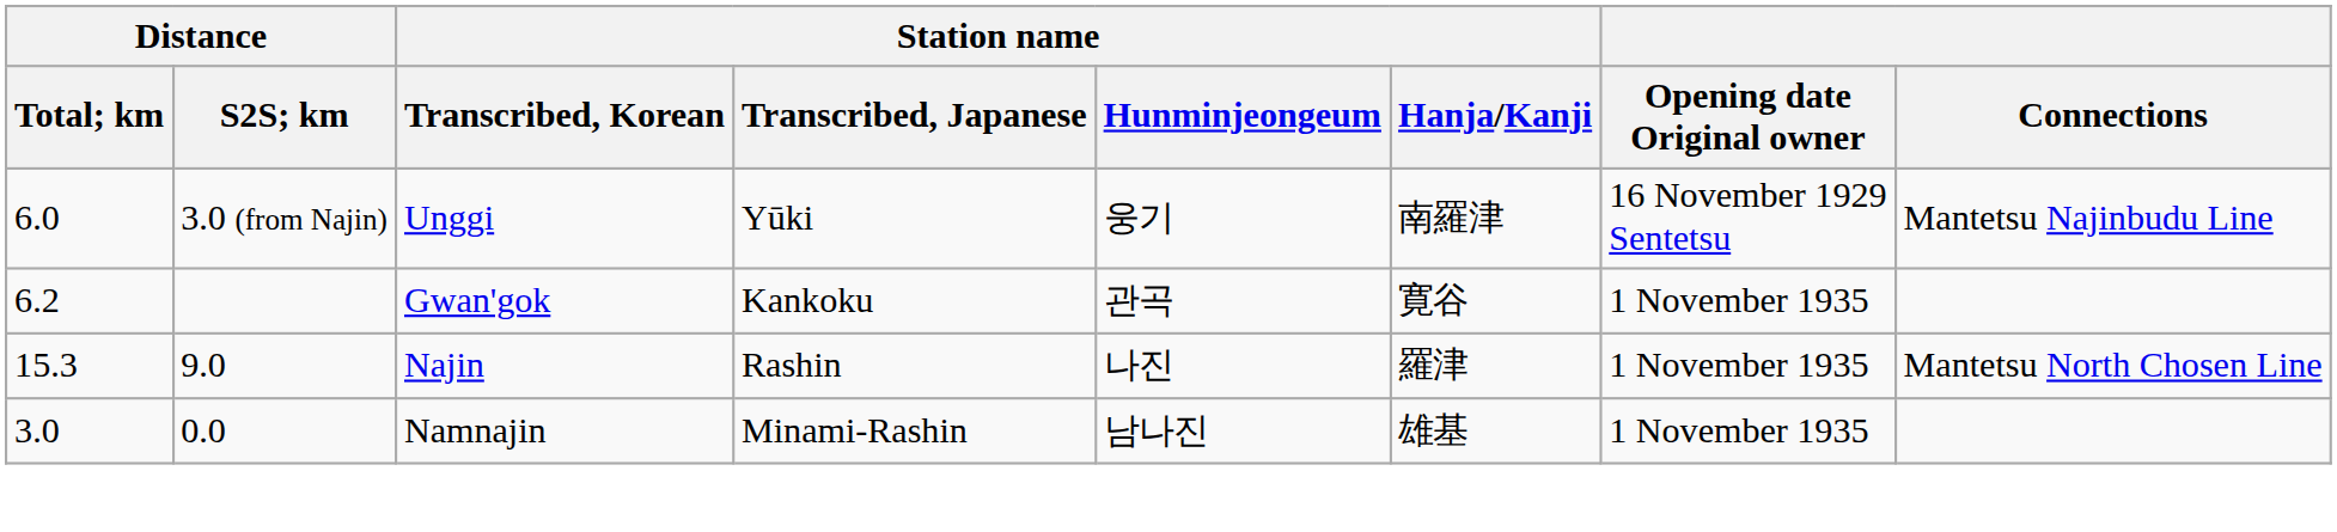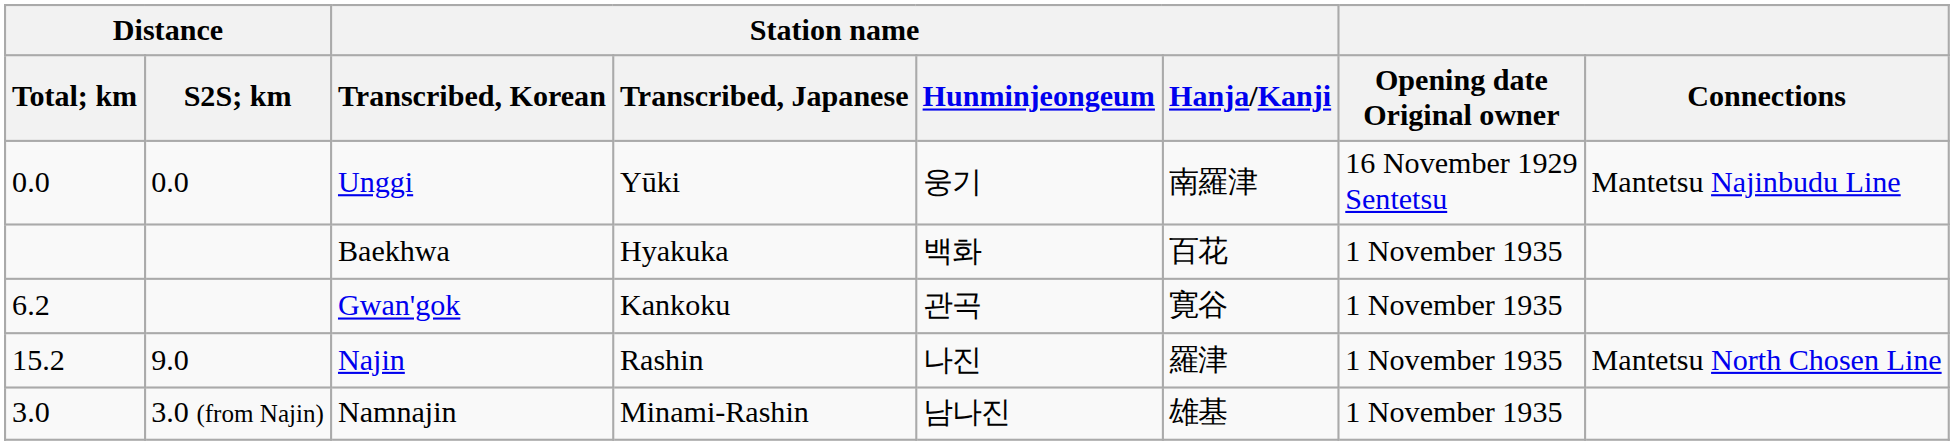Unggi | Distance / Total; km: 6.0 -> 0.0
Unggi | Distance / S2S; km: 3.0 (from Najin) -> 0.0
+ row: Baekhwa | Hyakuka | 백화 | 百花 | 1 November 1935
Najin | Distance / Total; km: 15.3 -> 15.2
Namnajin | Distance / S2S; km: 0.0 -> 3.0 (from Najin)
